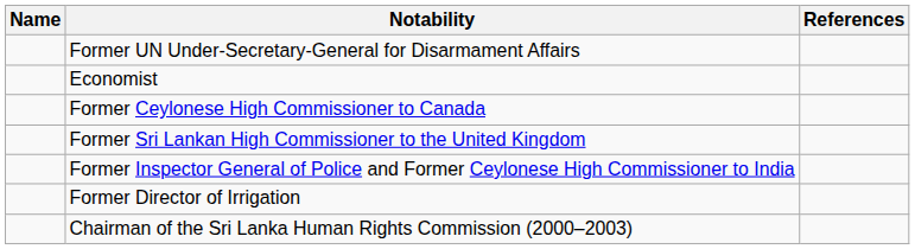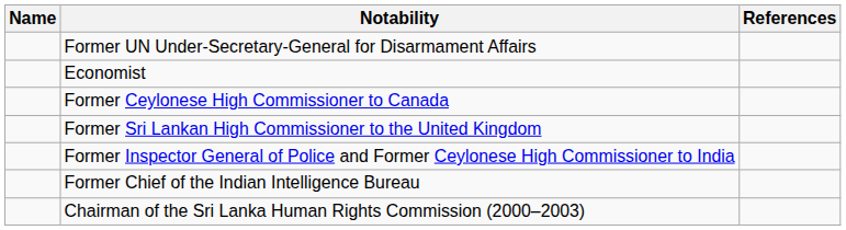- row: Former Director of Irrigation
+ row: Former Chief of the Indian Intelligence Bureau
